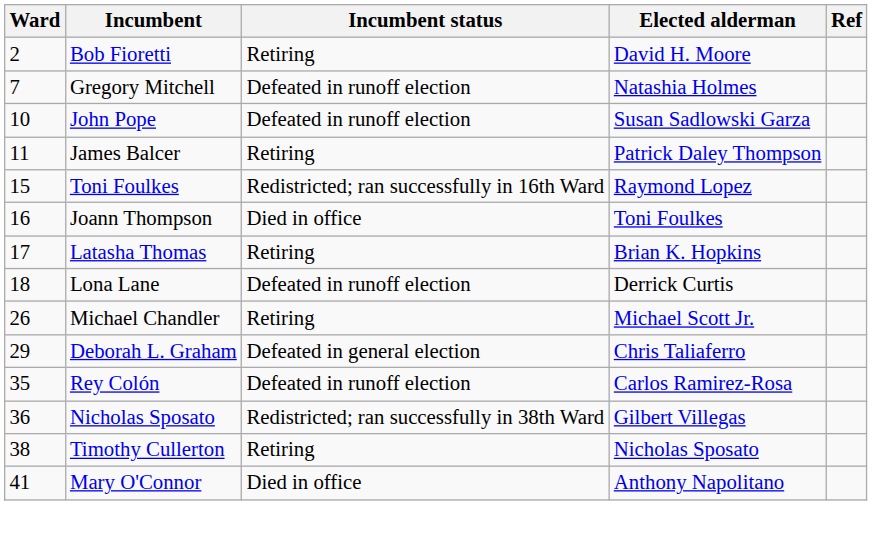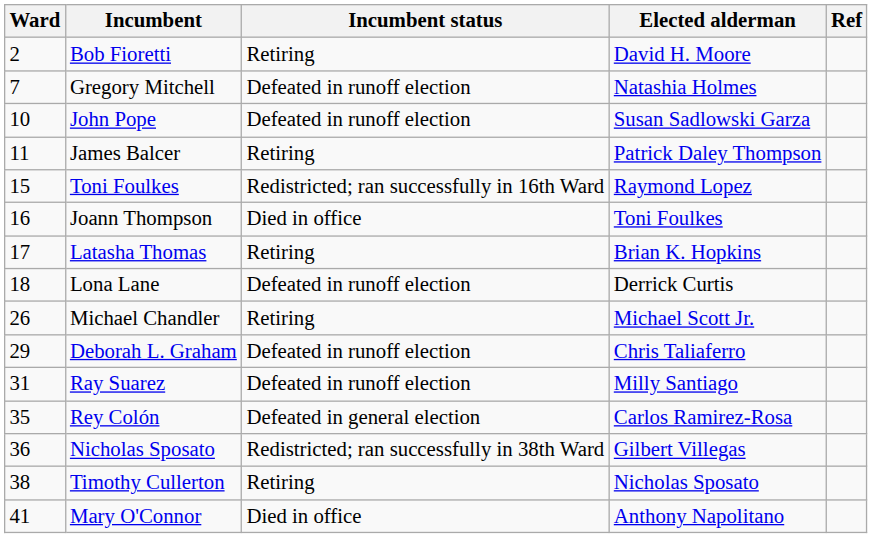Deborah L. Graham | Incumbent status: Defeated in general election -> Defeated in runoff election
+ row: 31 | Ray Suarez | Defeated in runoff election | Milly Santiago
Rey Colón | Incumbent status: Defeated in runoff election -> Defeated in general election
